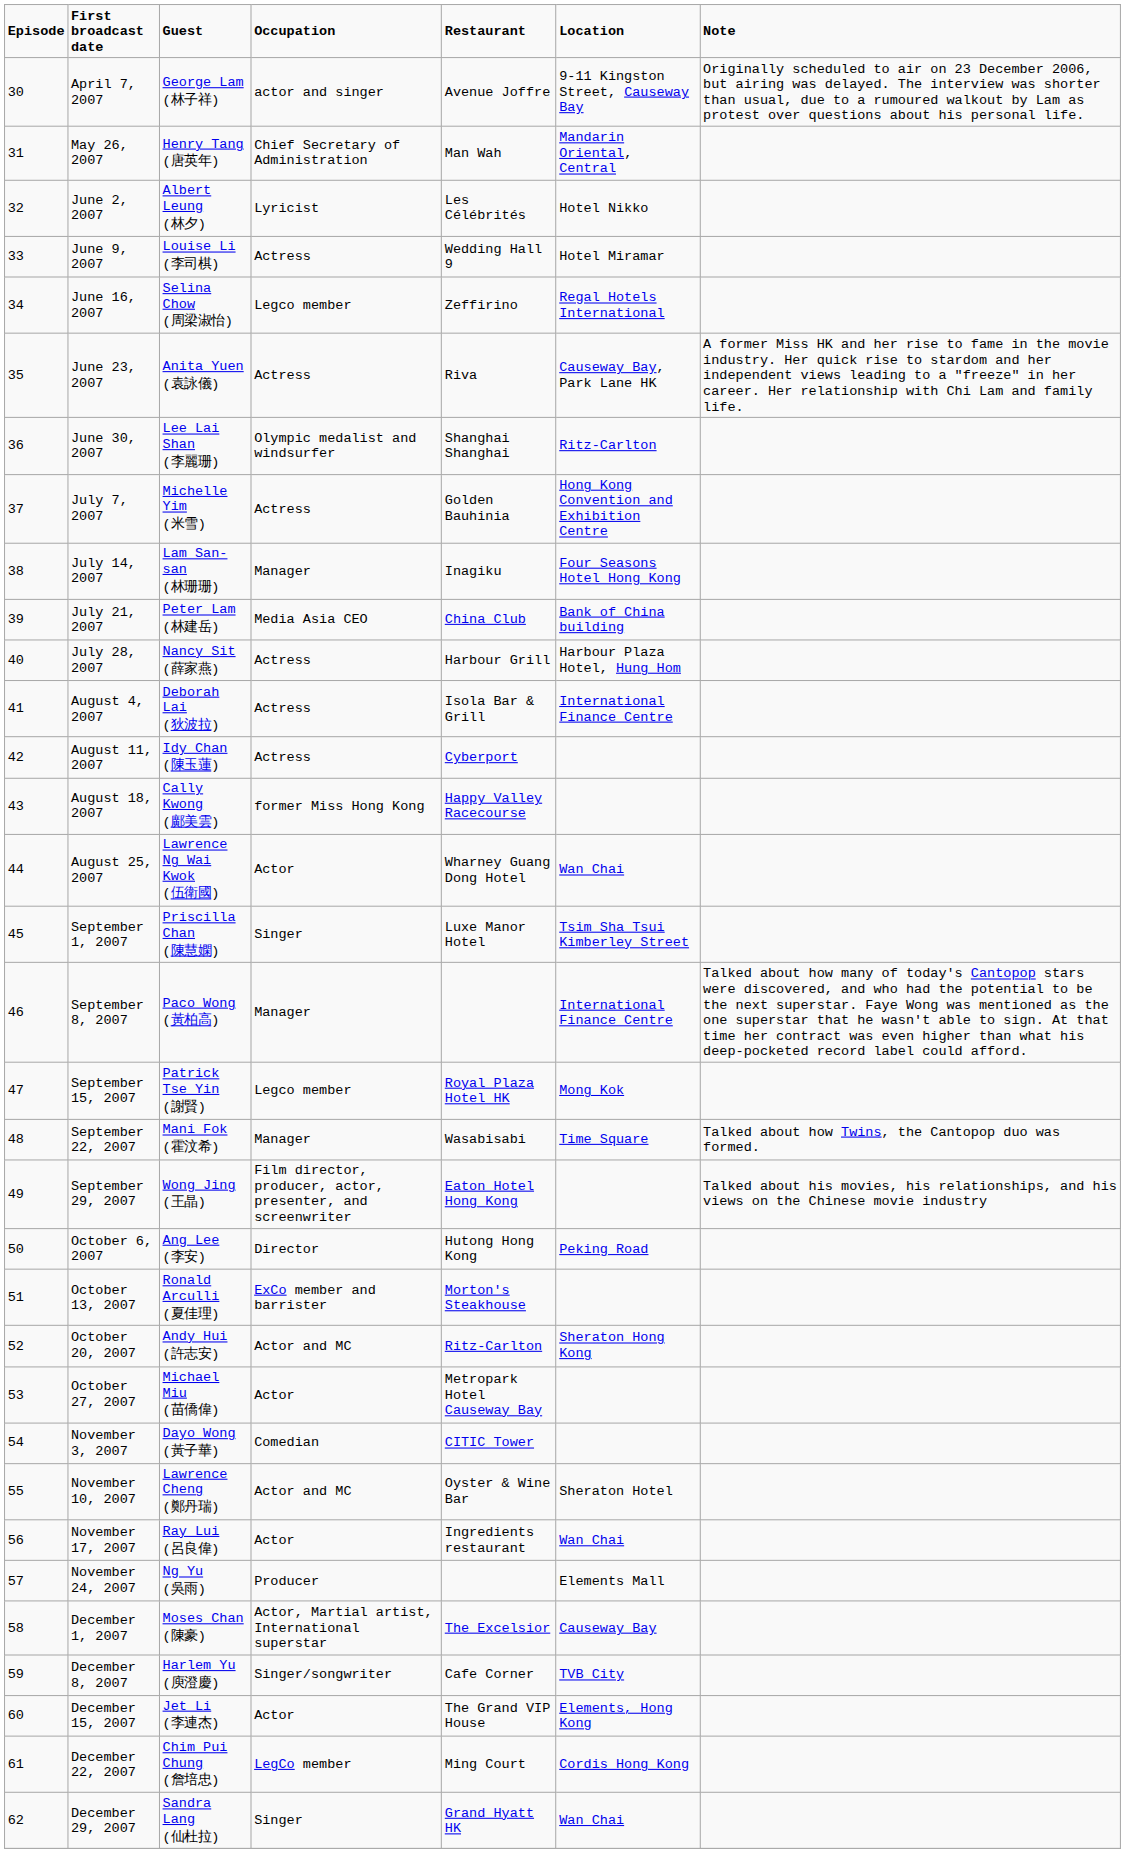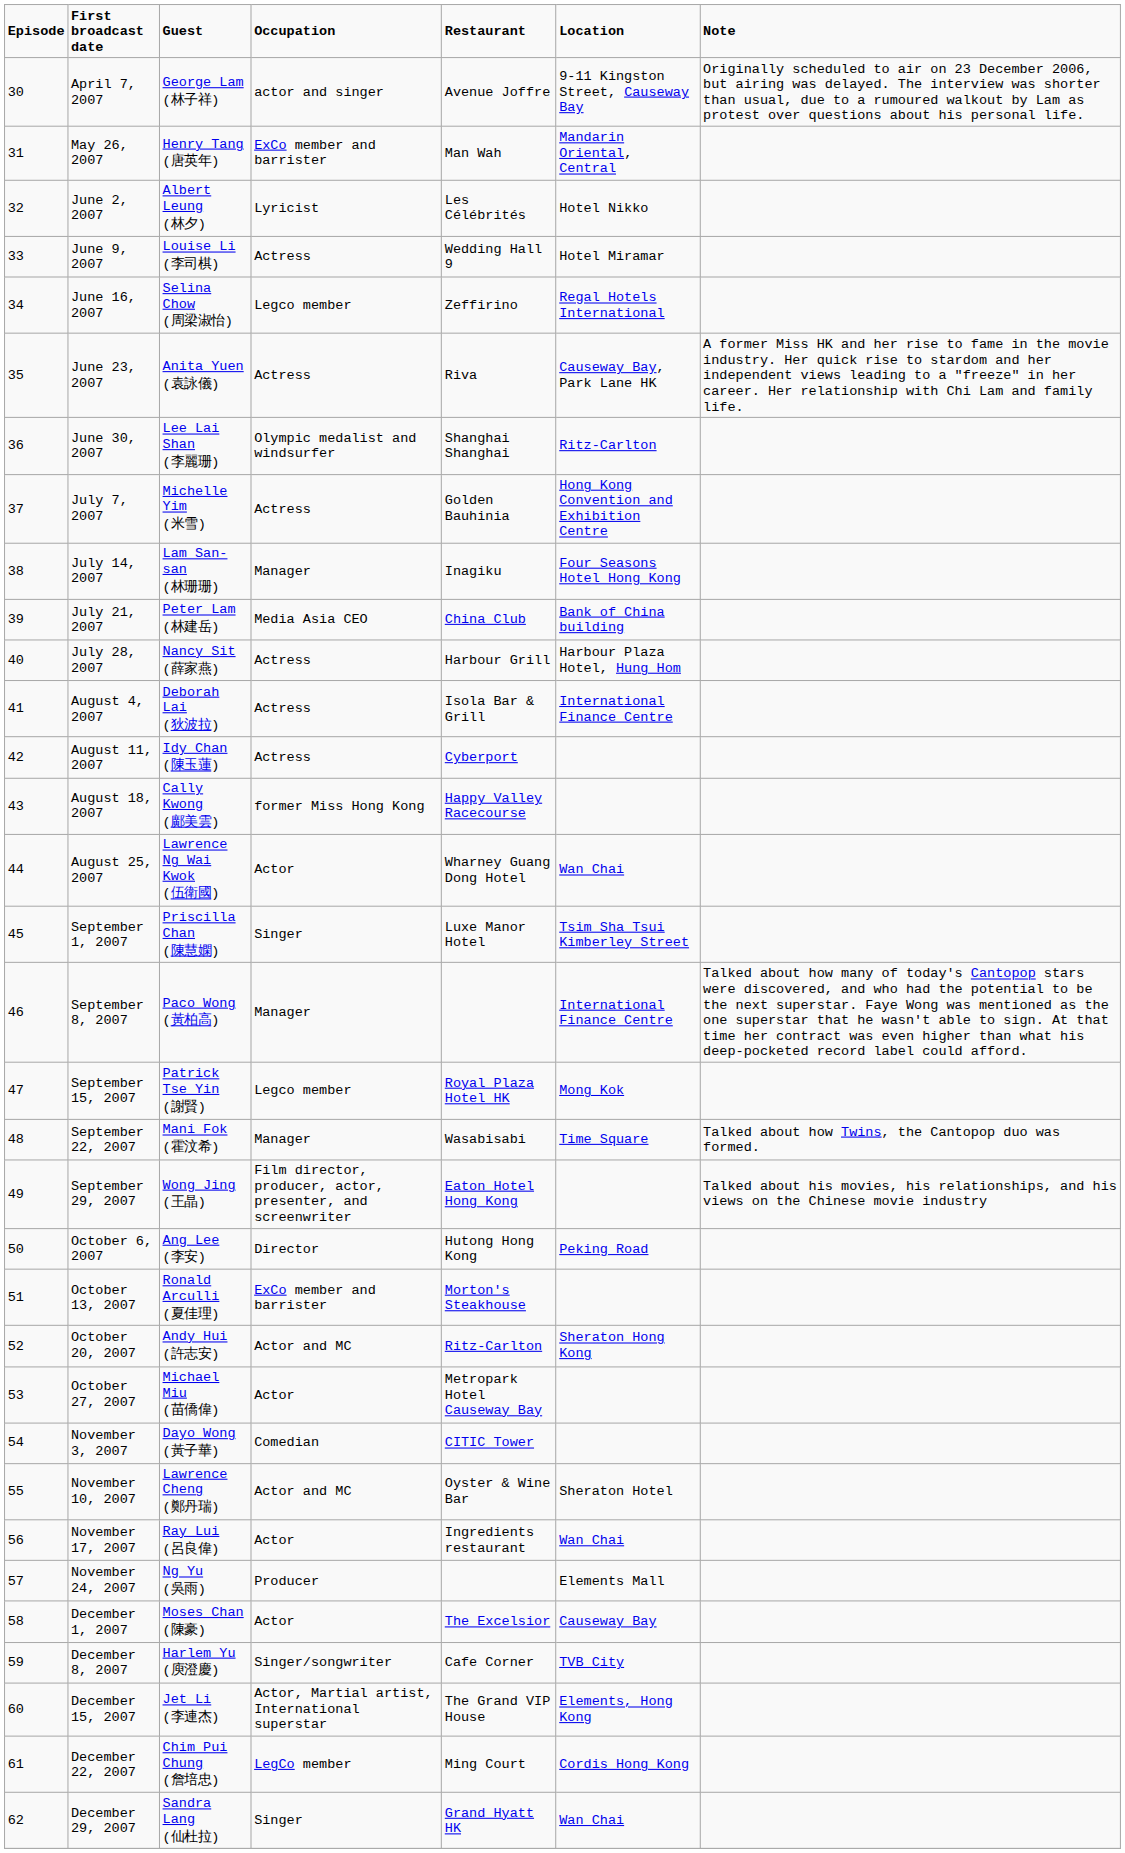May 26, 2007 | Occupation: Chief Secretary of Administration -> ExCo member and barrister
December 1, 2007 | Occupation: Actor, Martial artist, International superstar -> Actor
December 15, 2007 | Occupation: Actor -> Actor, Martial artist, International superstar
